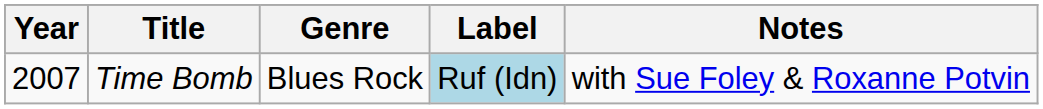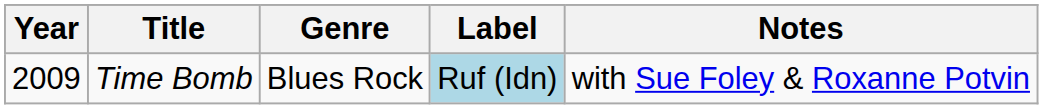Time Bomb | Year: 2007 -> 2009
